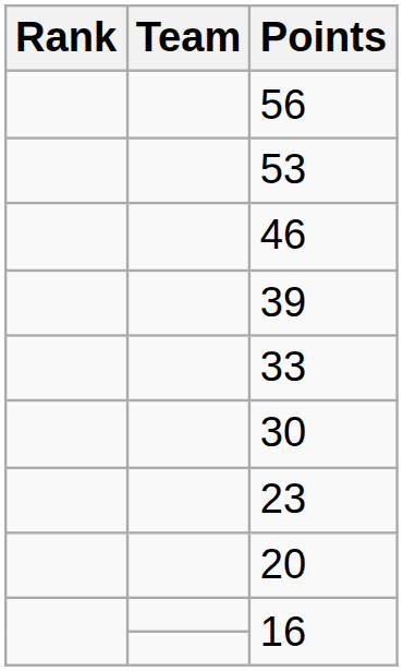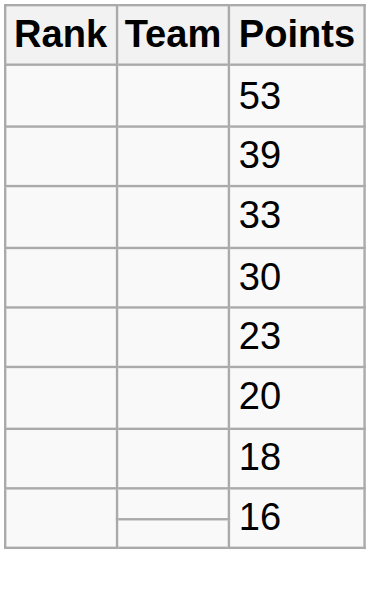- row: 56
- row: 46
+ row: 18
